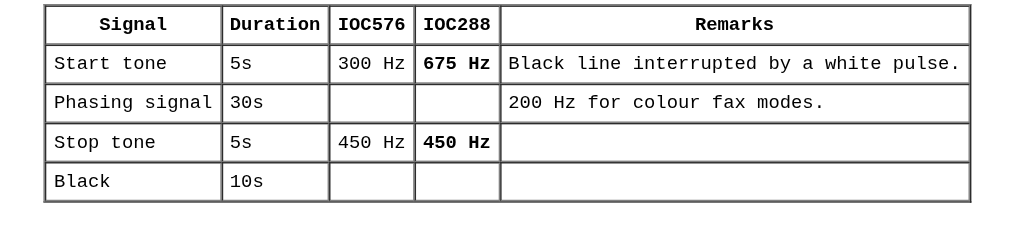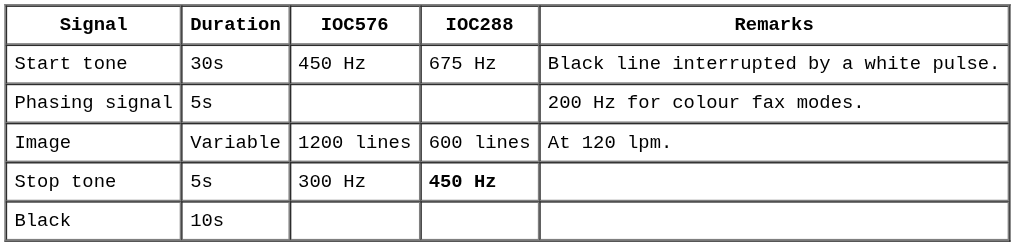Start tone | Duration: 5s -> 30s
Start tone | IOC576: 300 Hz -> 450 Hz
Start tone | IOC288: bold -> normal
Phasing signal | Duration: 30s -> 5s
+ row: Image | Variable | 1200 lines | 600 lines | At 120 lpm.
Stop tone | IOC576: 450 Hz -> 300 Hz
